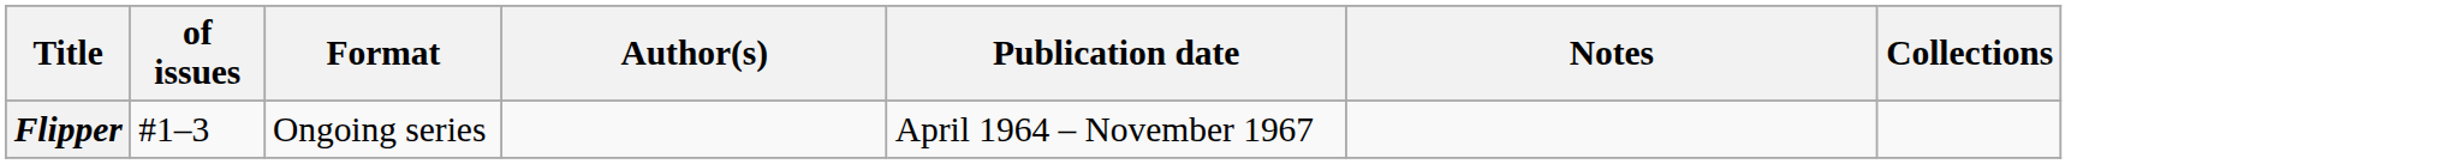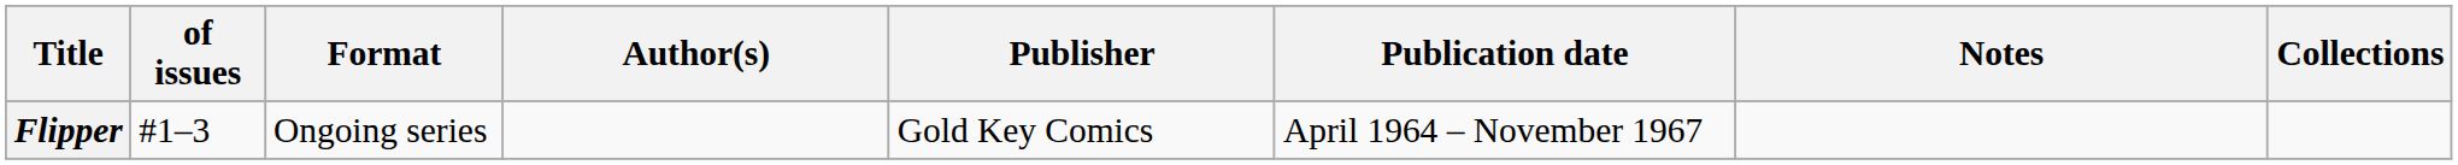+ column: Publisher | Gold Key Comics
